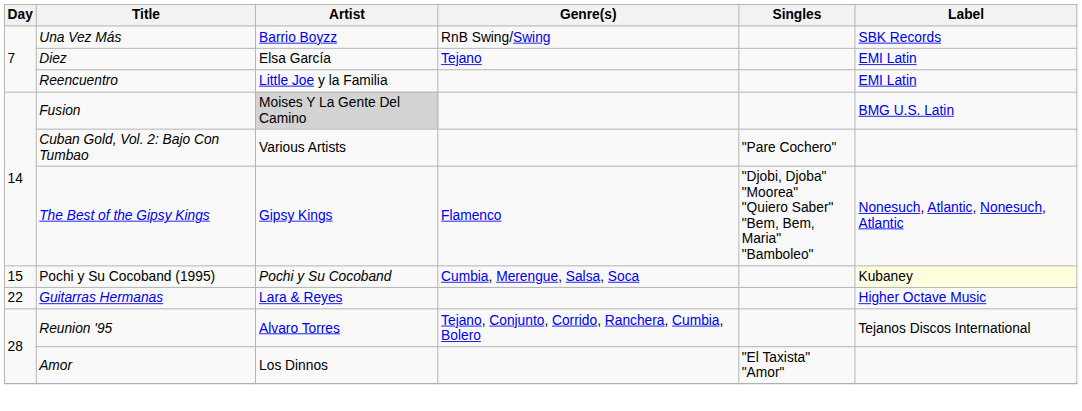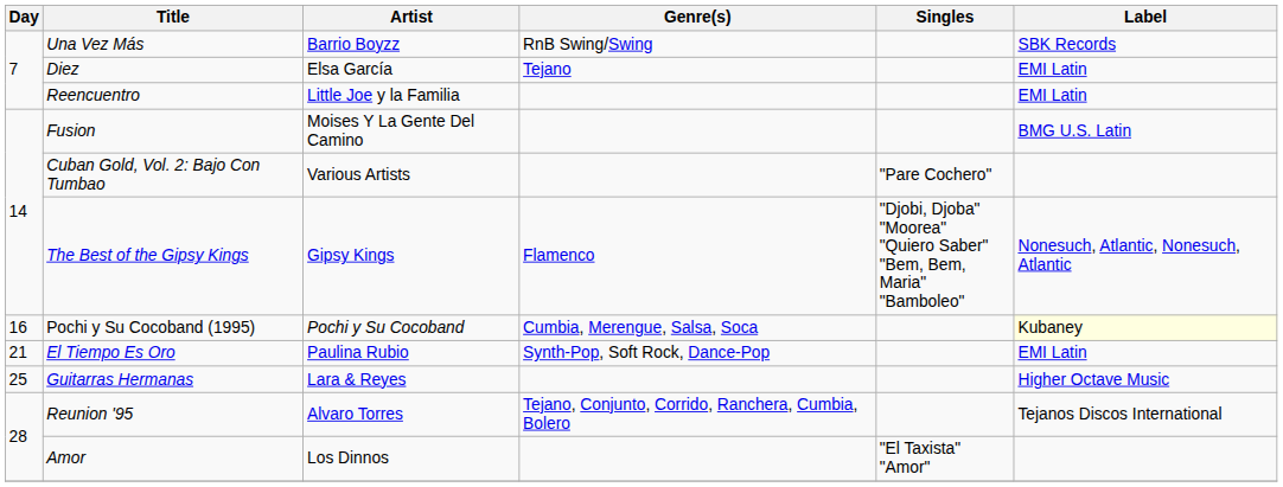Fusion | Artist: lightgrey background -> no background
Pochi y Su Cocoband (1995) | Day: 15 -> 16
+ row: 21 | El Tiempo Es Oro | Paulina Rubio | Synth-Pop, Soft Rock, Dance-Pop | EMI Latin
Guitarras Hermanas | Day: 22 -> 25
